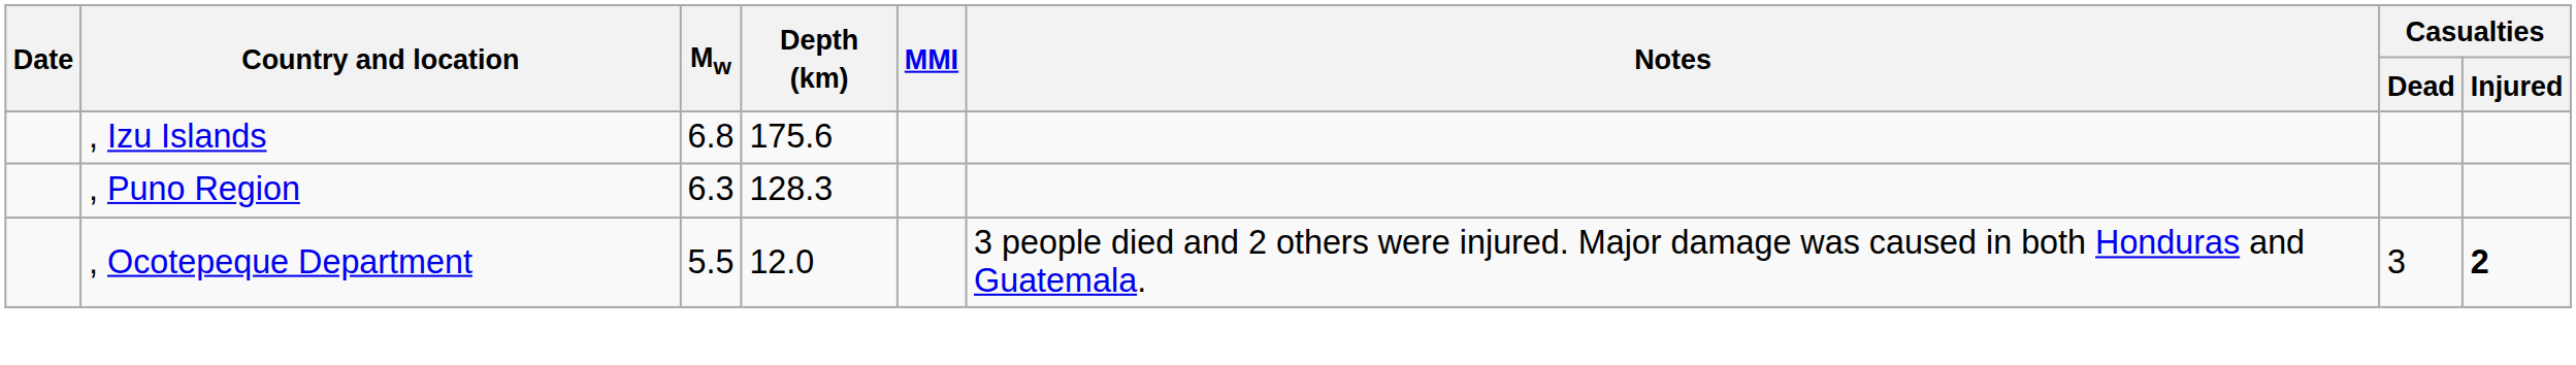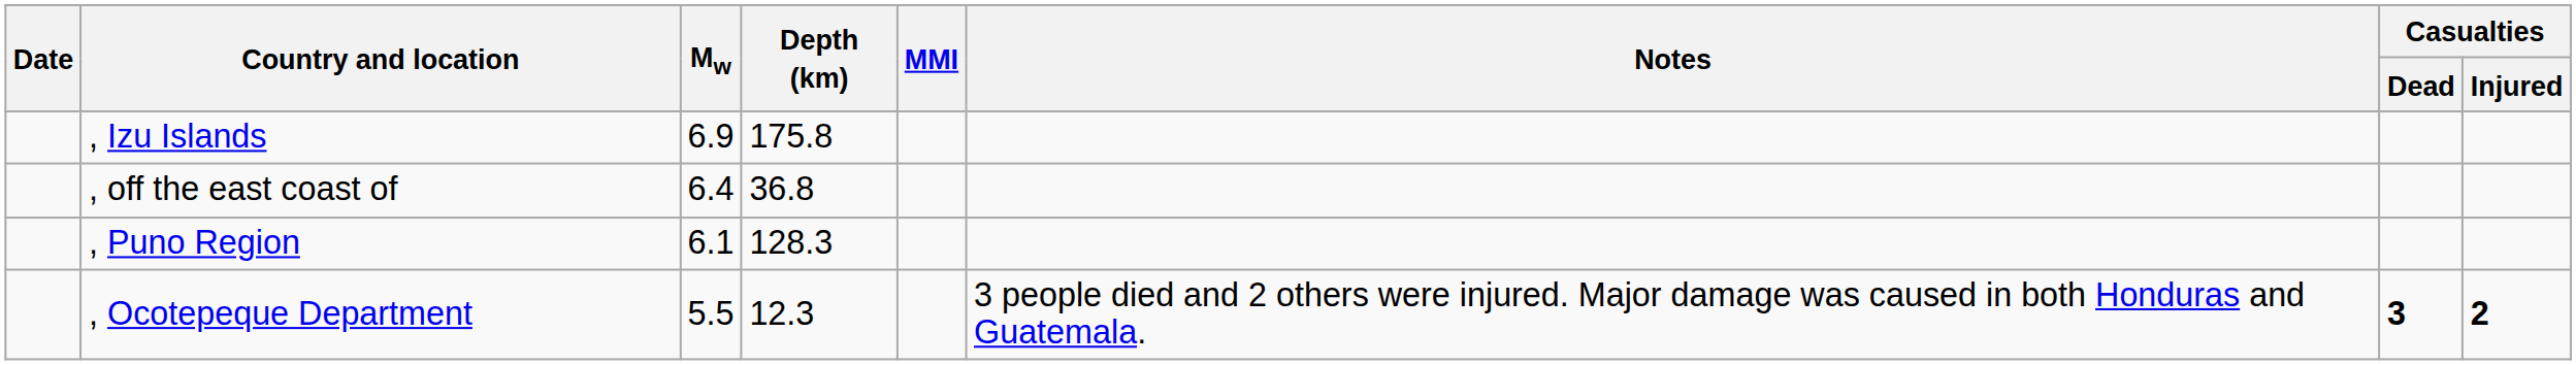, Izu Islands | Mw: 6.8 -> 6.9
, Izu Islands | Depth (km): 175.6 -> 175.8
+ row: , off the east coast of | 6.4 | 36.8
, Puno Region | Mw: 6.3 -> 6.1
, Ocotepeque Department | Depth (km): 12.0 -> 12.3
, Ocotepeque Department | Casualties / Dead: normal -> bold
